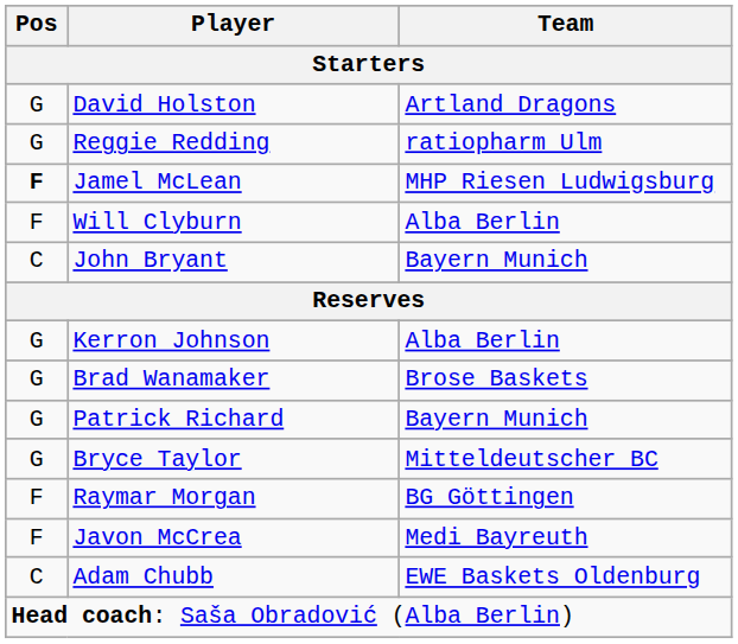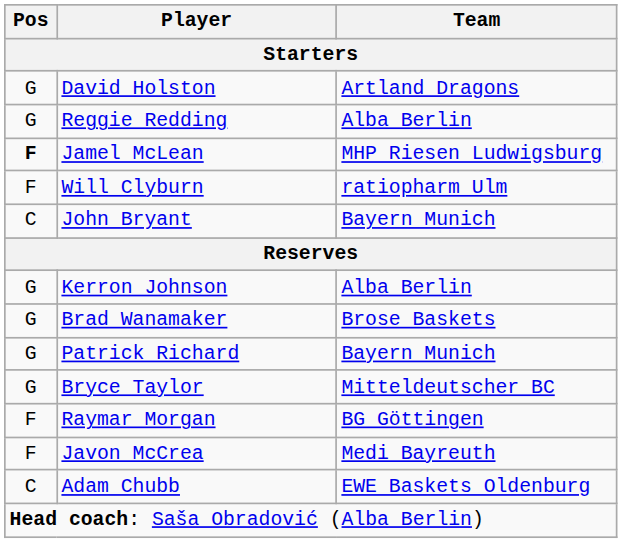Reggie Redding | Team: ratiopharm Ulm -> Alba Berlin
Will Clyburn | Team: Alba Berlin -> ratiopharm Ulm
